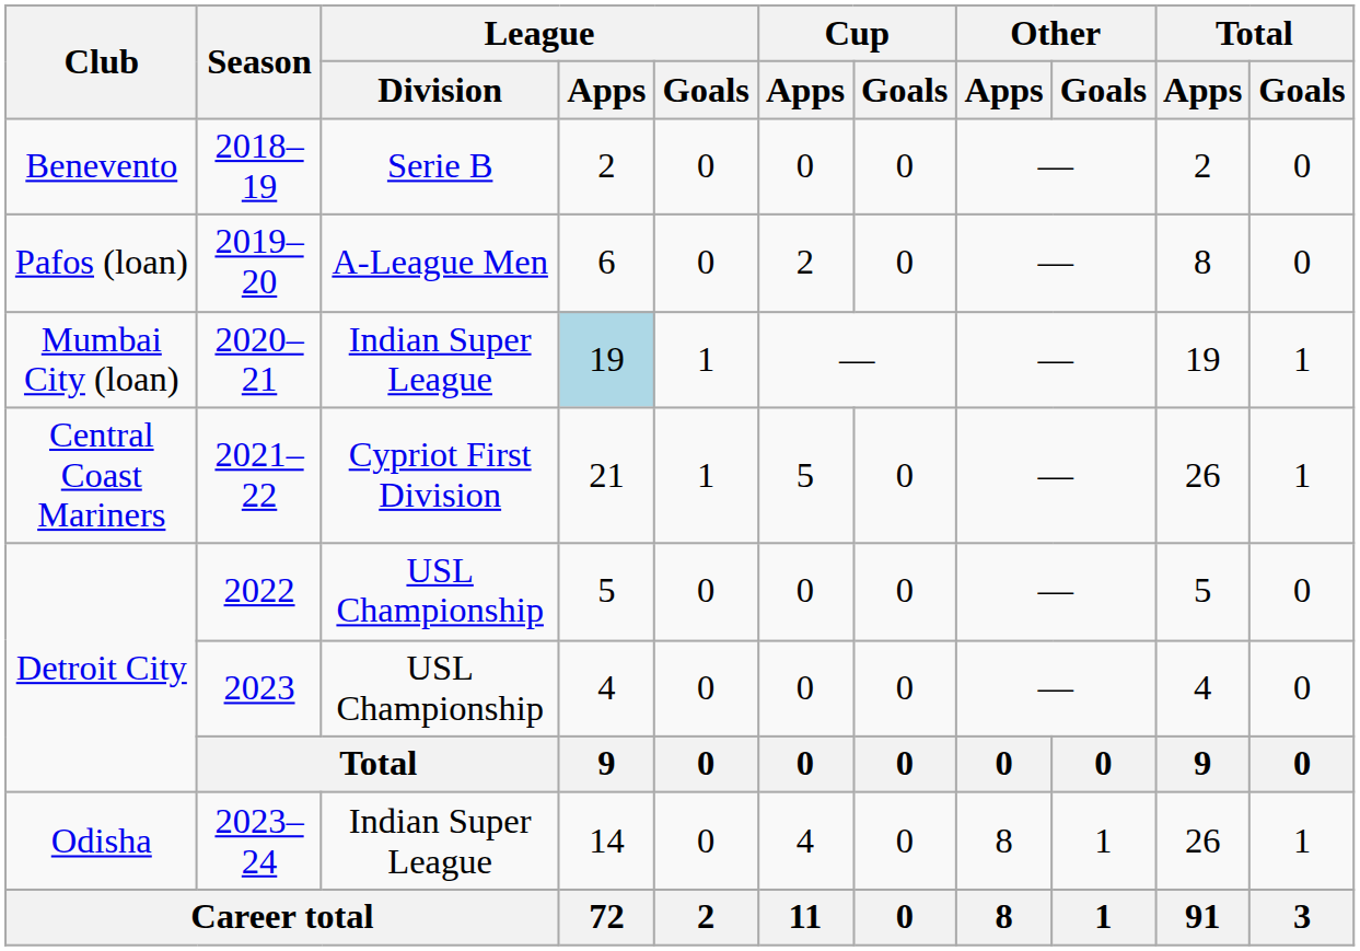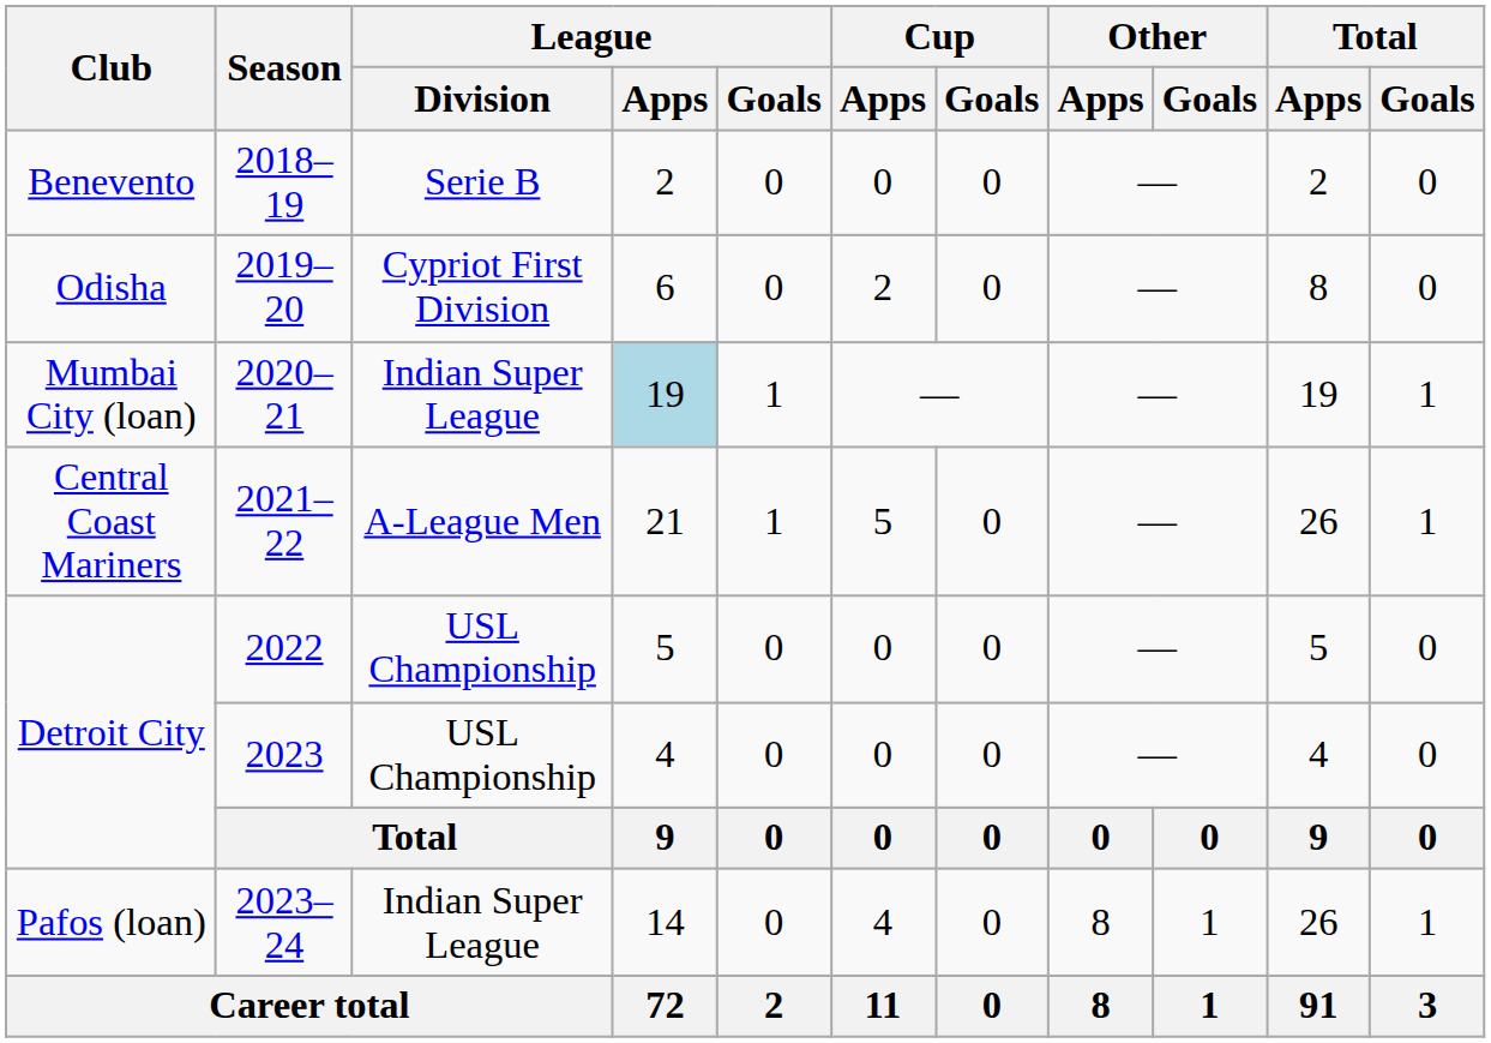2019–20 | Club: Pafos (loan) -> Odisha
2019–20 | League / Division: A-League Men -> Cypriot First Division
2021–22 | League / Division: Cypriot First Division -> A-League Men
2023–24 | Club: Odisha -> Pafos (loan)
